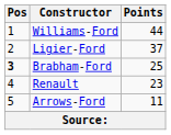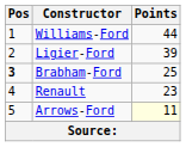Ligier-Ford | Points: 37 -> 39
Arrows-Ford | Points: no background -> lightyellow background
